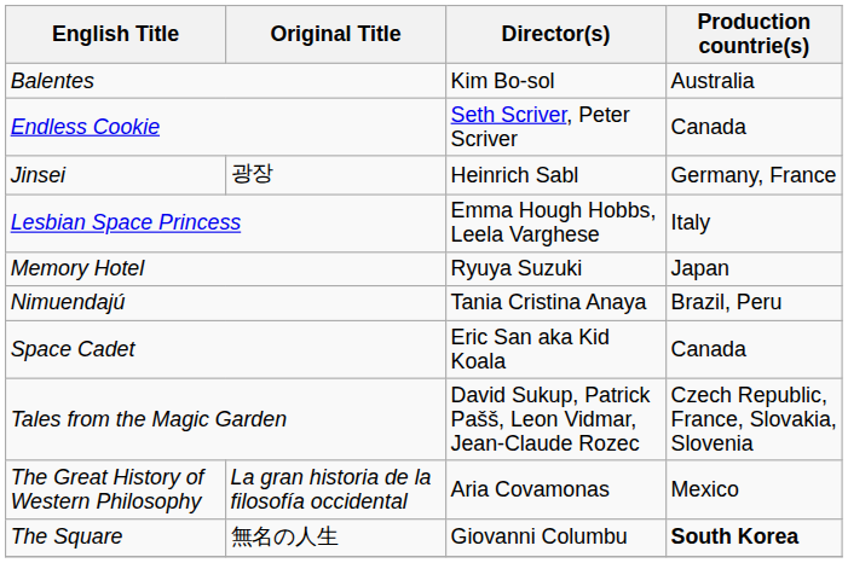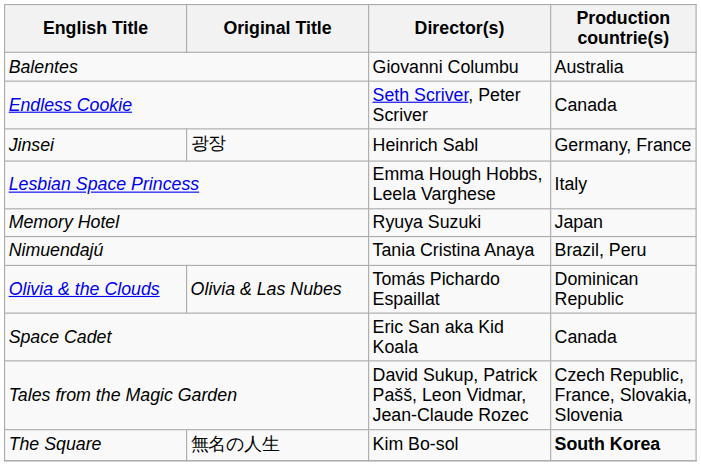Balentes | Director(s): Kim Bo-sol -> Giovanni Columbu
+ row: Olivia & the Clouds | Olivia & Las Nubes | Tomás Pichardo Espaillat | Dominican Republic
- row: The Great History of Western Philosophy | La gran historia de la filosofía occidental | Aria Covamonas | Mexico
The Square | Director(s): Giovanni Columbu -> Kim Bo-sol
